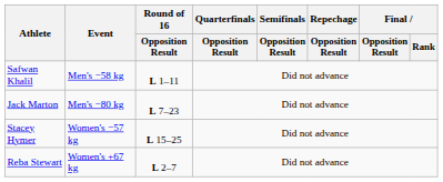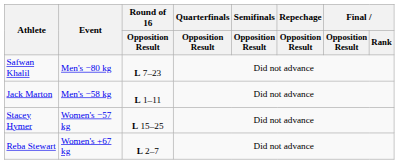Safwan Khalil | Event: Men's −58 kg -> Men's −80 kg
Safwan Khalil | Round of 16 / Opposition Result: L 1–11 -> L 7–23
Jack Marton | Event: Men's −80 kg -> Men's −58 kg
Jack Marton | Round of 16 / Opposition Result: L 7–23 -> L 1–11
